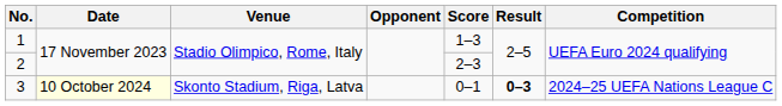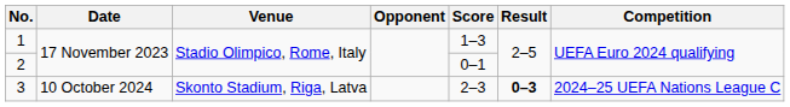2 | Score: 2–3 -> 0–1
3 | Date: lightyellow background -> no background
3 | Score: 0–1 -> 2–3
